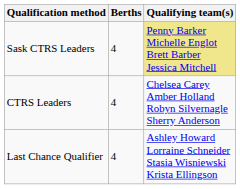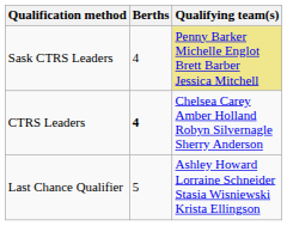CTRS Leaders | Berths: normal -> bold
Last Chance Qualifier | Berths: 4 -> 5
